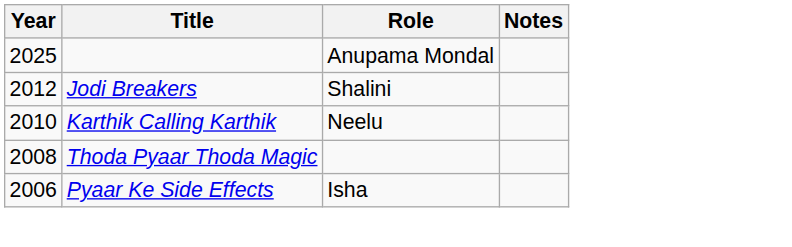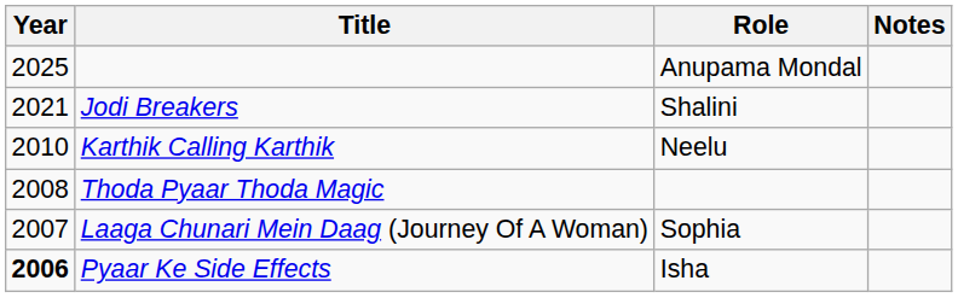Jodi Breakers | Year: 2012 -> 2021
+ row: 2007 | Laaga Chunari Mein Daag (Journey Of A Woman) | Sophia
Pyaar Ke Side Effects | Year: normal -> bold
